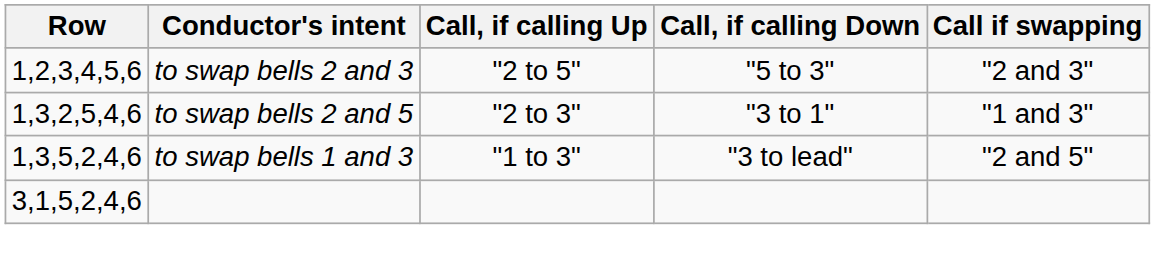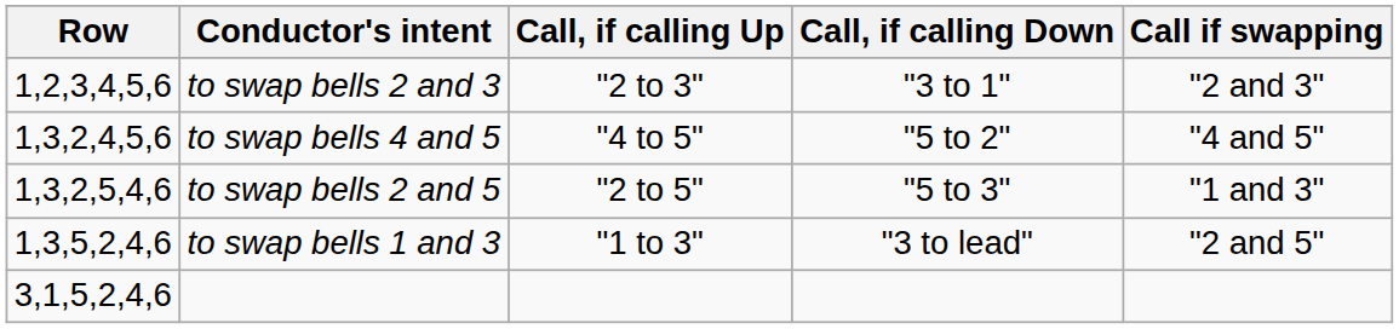to swap bells 2 and 3 | Call, if calling Up: "2 to 5" -> "2 to 3"
to swap bells 2 and 3 | Call, if calling Down: "5 to 3" -> "3 to 1"
+ row: 1,3,2,4,5,6 | to swap bells 4 and 5 | "4 to 5" | "5 to 2" | "4 and 5"
to swap bells 2 and 5 | Call, if calling Up: "2 to 3" -> "2 to 5"
to swap bells 2 and 5 | Call, if calling Down: "3 to 1" -> "5 to 3"
